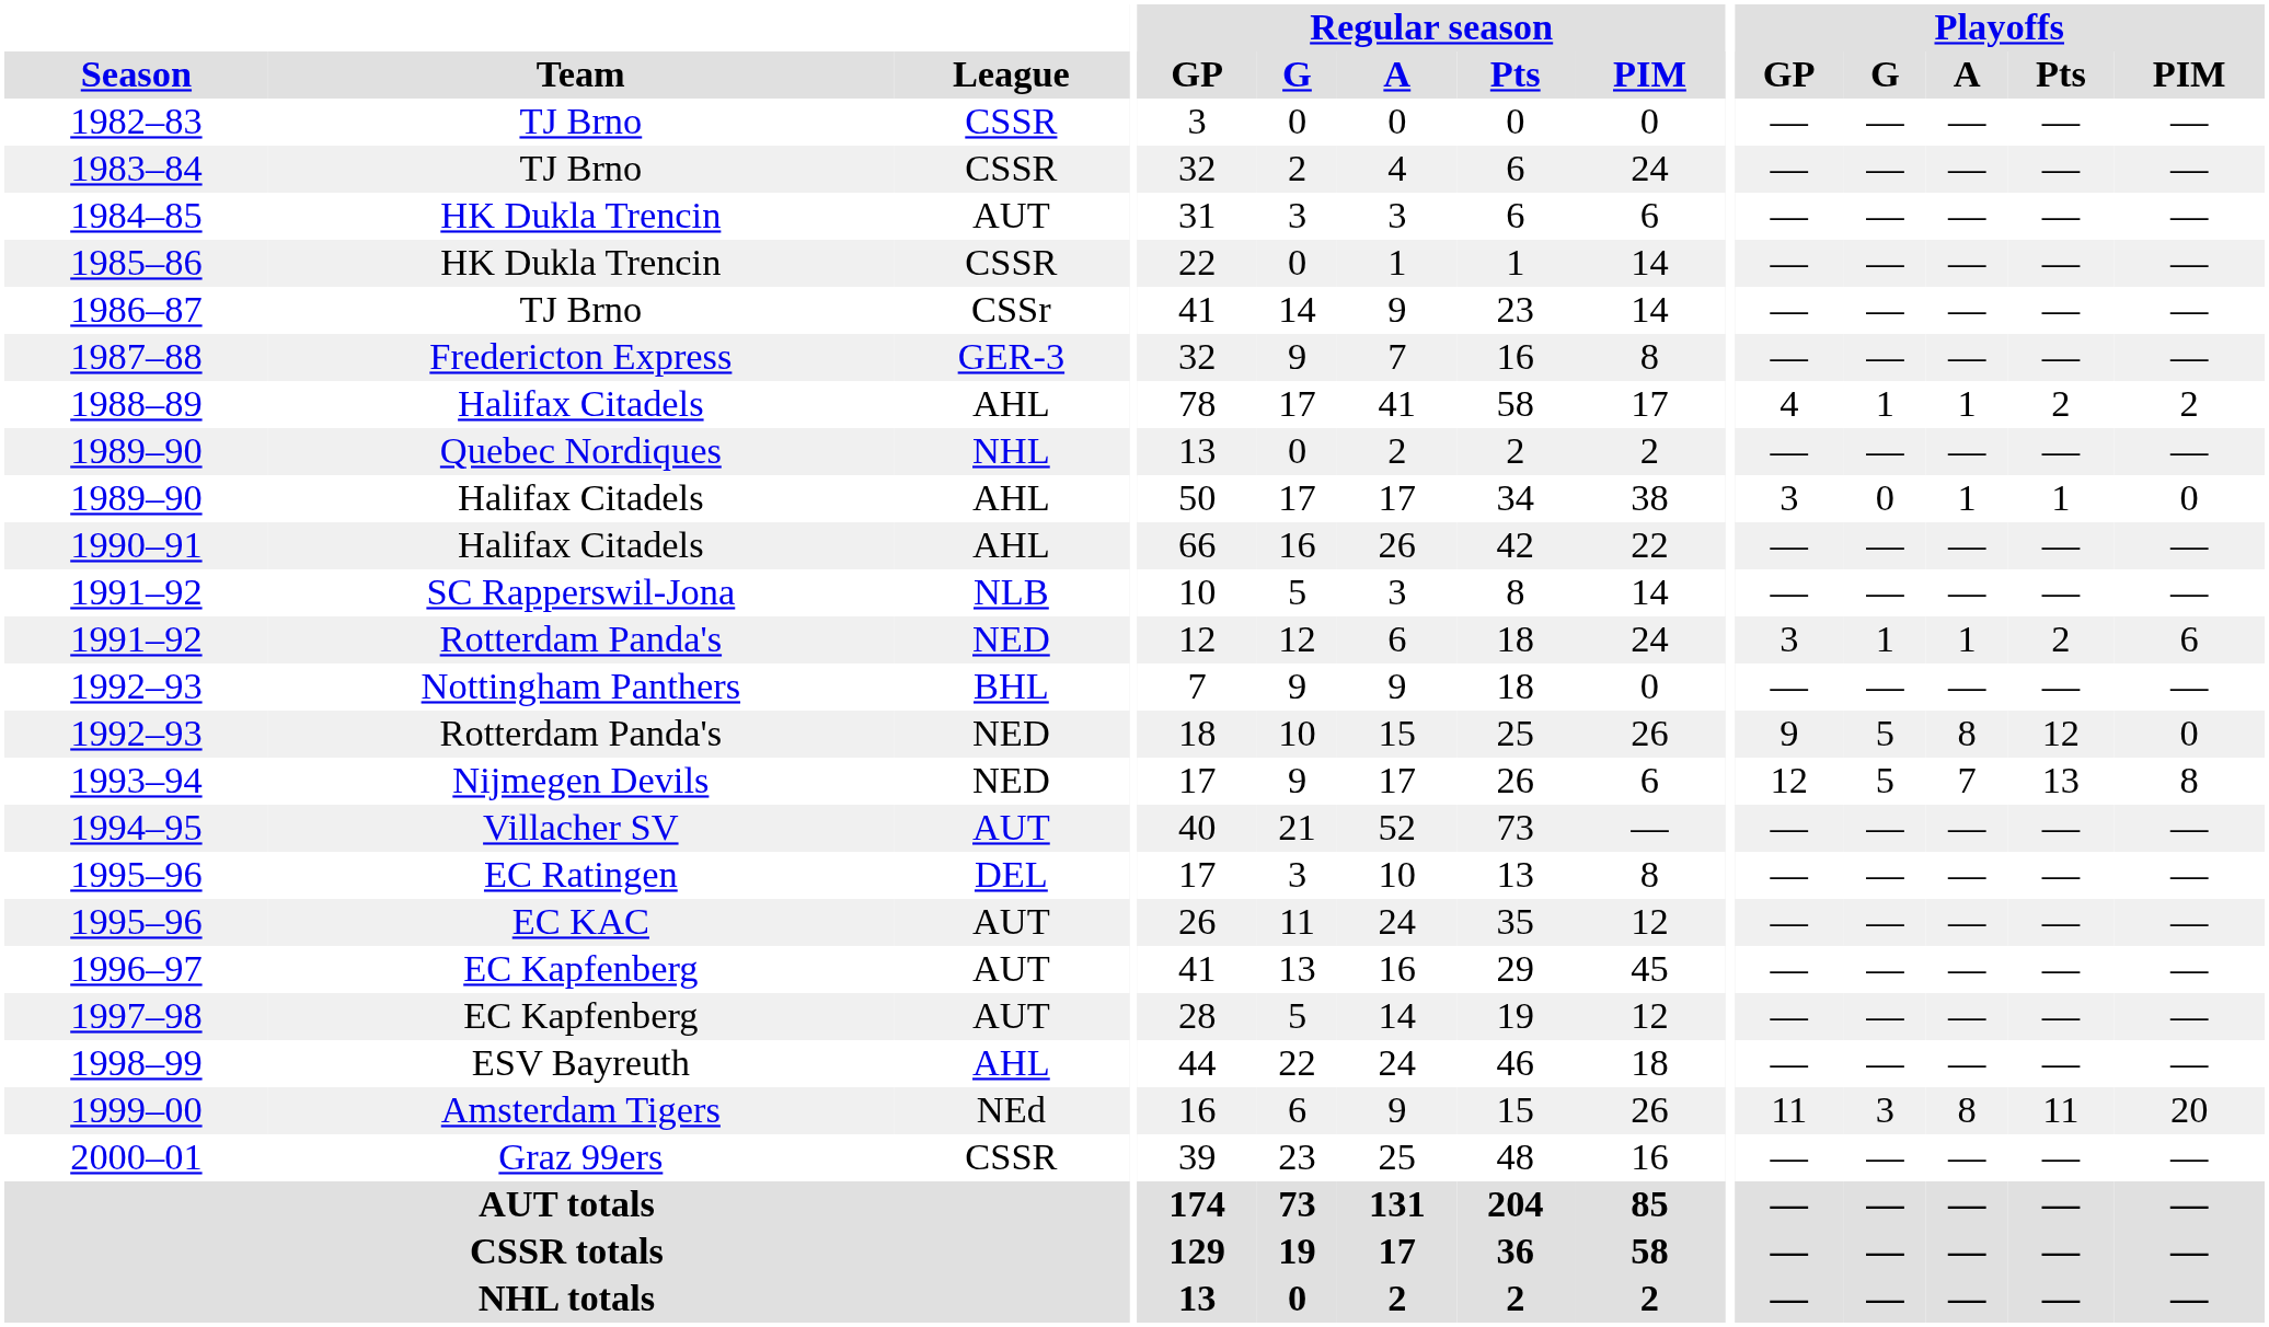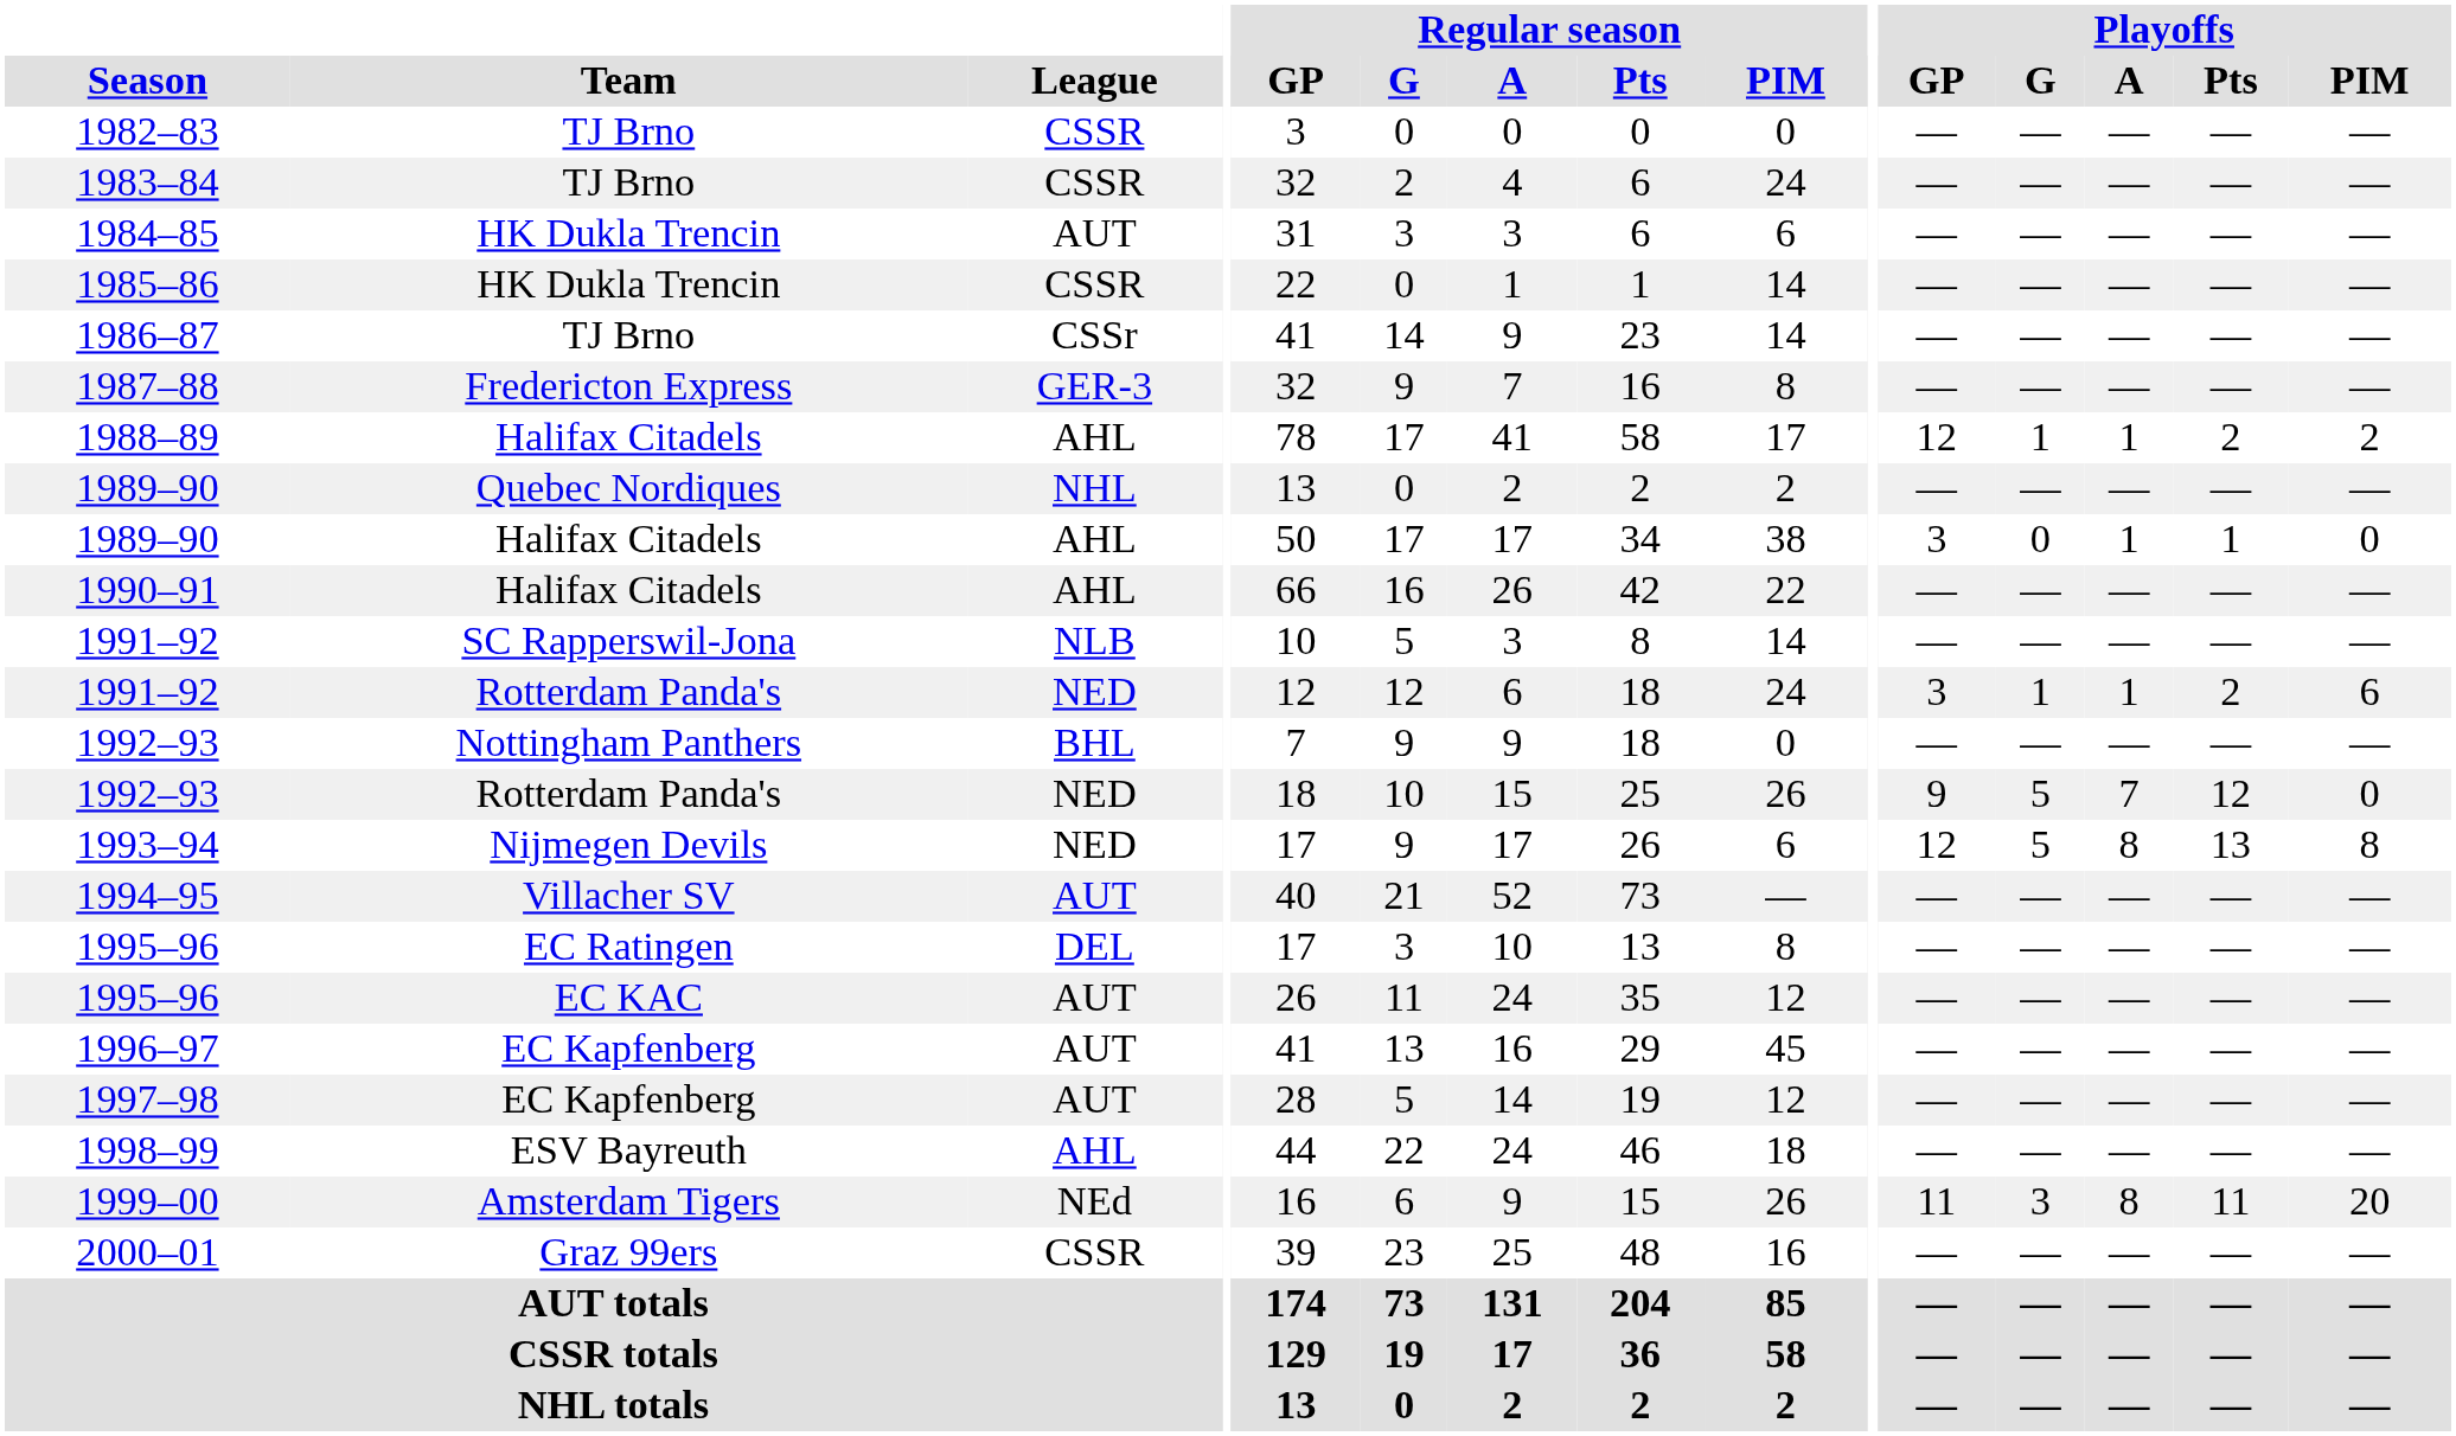1988–89 | Playoffs / GP: 4 -> 12
1992–93 / Rotterdam Panda's | Playoffs / A: 8 -> 7
1993–94 | Playoffs / A: 7 -> 8
